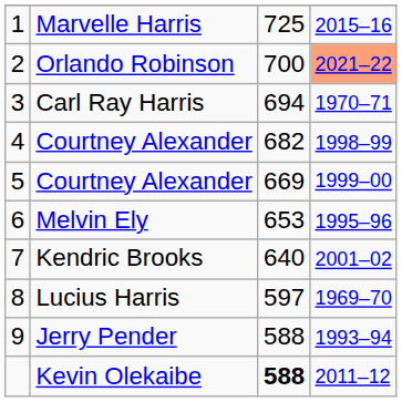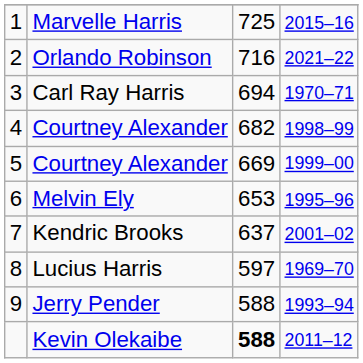Orlando Robinson | column 3: 700 -> 716
Orlando Robinson | column 4: lightsalmon background -> no background
Kendric Brooks | column 3: 640 -> 637
